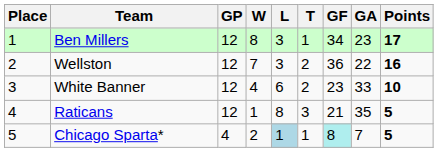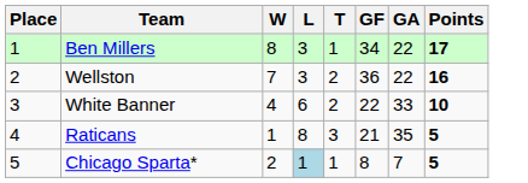- column: GP | 12 | 12 | 12 | 12 | 4
Ben Millers | GA: 23 -> 22
White Banner | GF: 23 -> 22
Chicago Sparta* | GF: paleturquoise background -> no background
